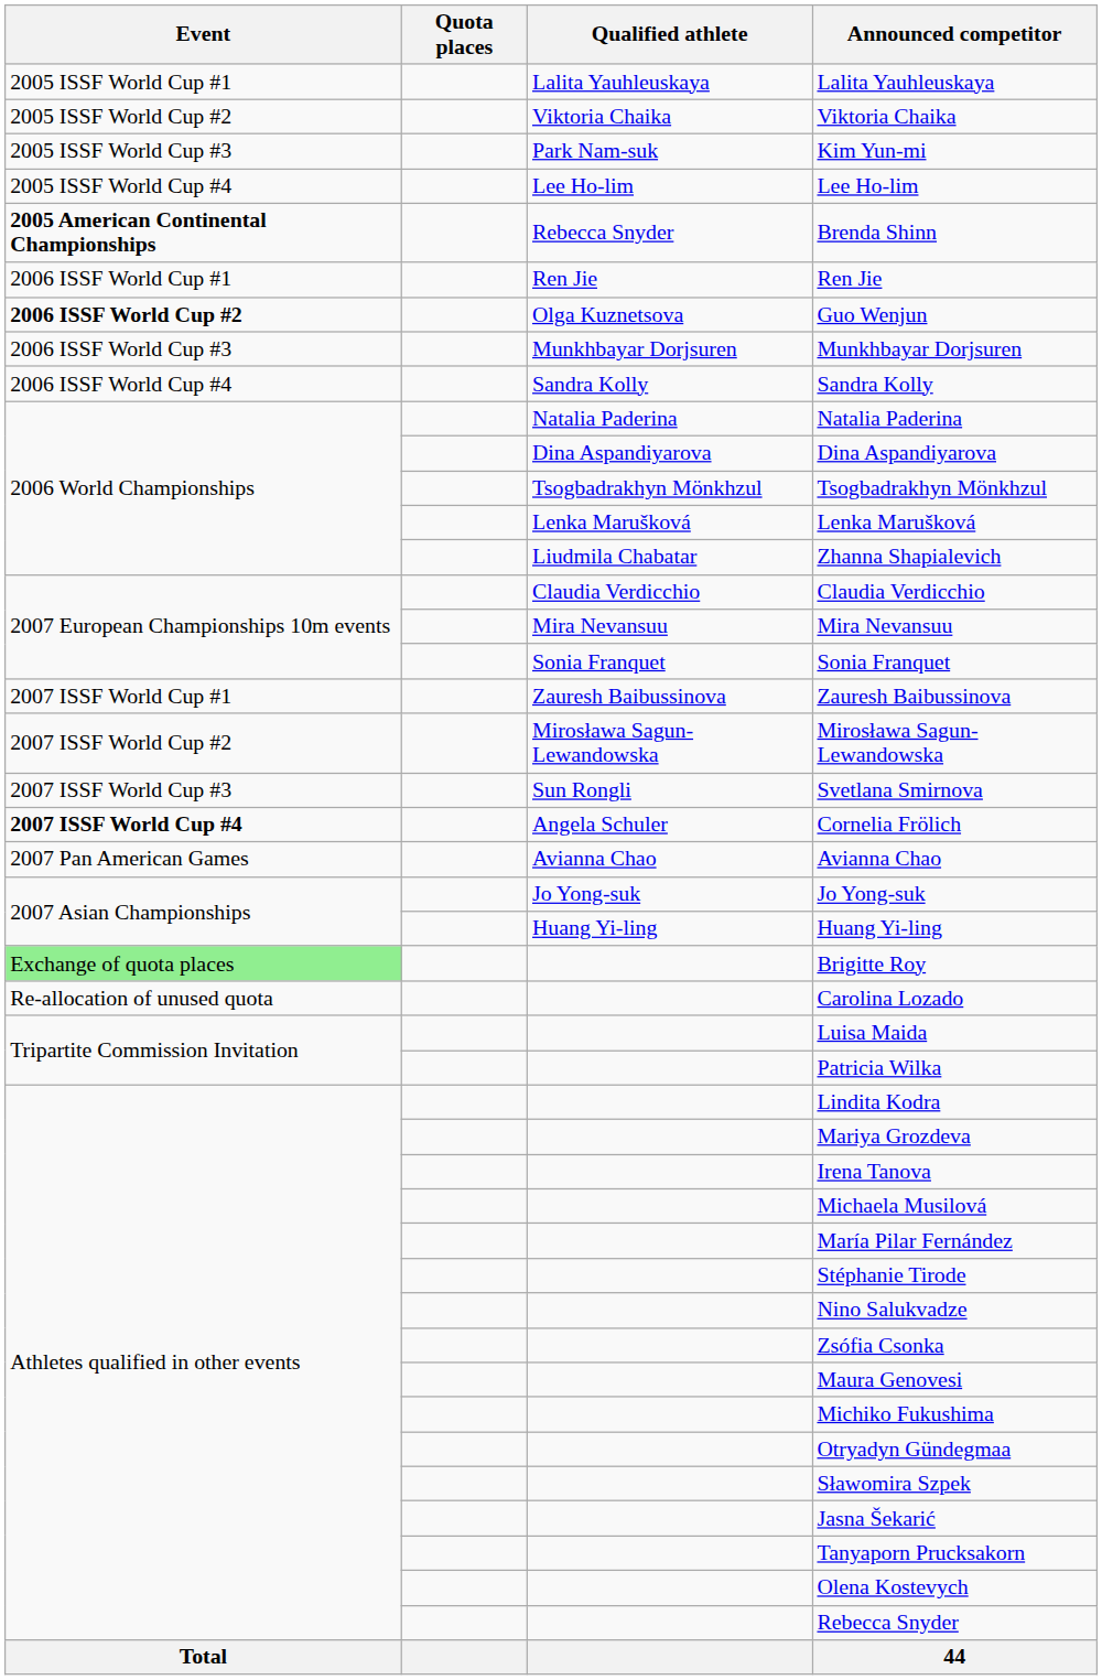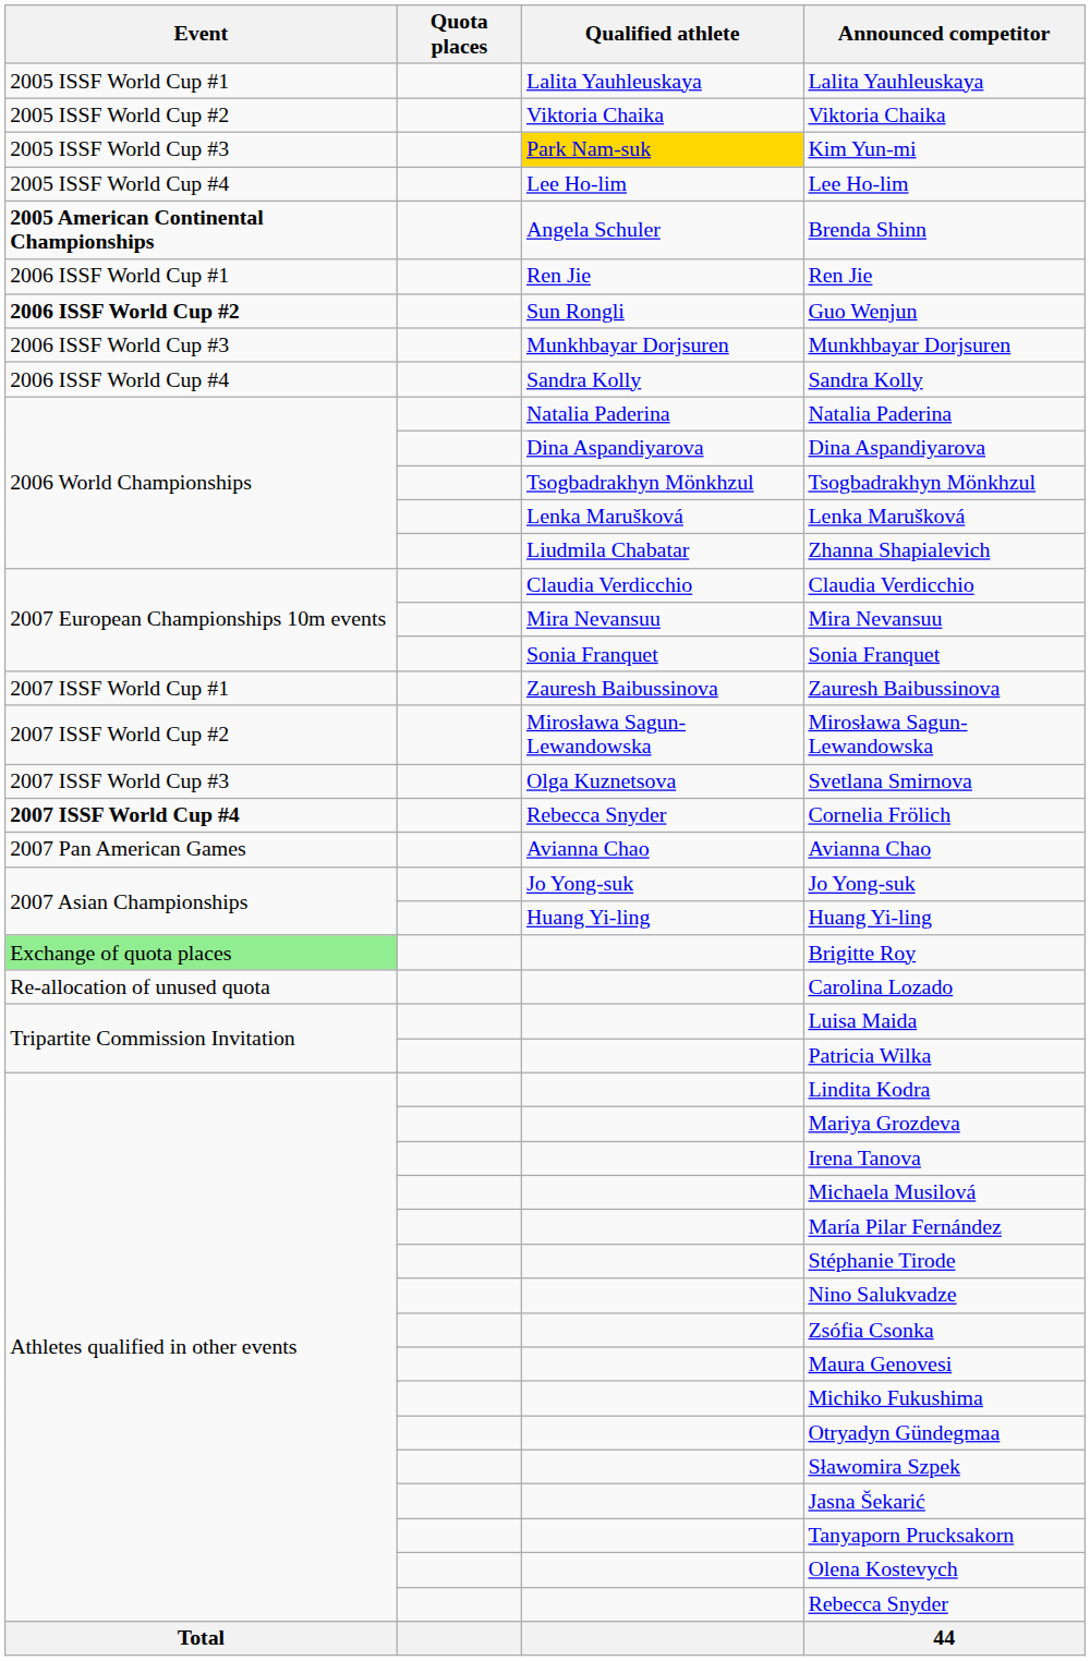Kim Yun-mi | Qualified athlete: no background -> gold background
Brenda Shinn | Qualified athlete: Rebecca Snyder -> Angela Schuler
Guo Wenjun | Qualified athlete: Olga Kuznetsova -> Sun Rongli
Svetlana Smirnova | Qualified athlete: Sun Rongli -> Olga Kuznetsova
Cornelia Frölich | Qualified athlete: Angela Schuler -> Rebecca Snyder
